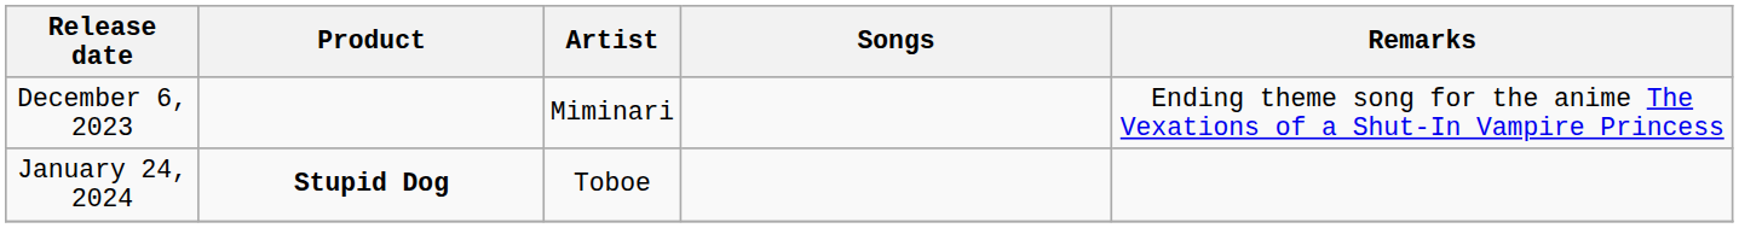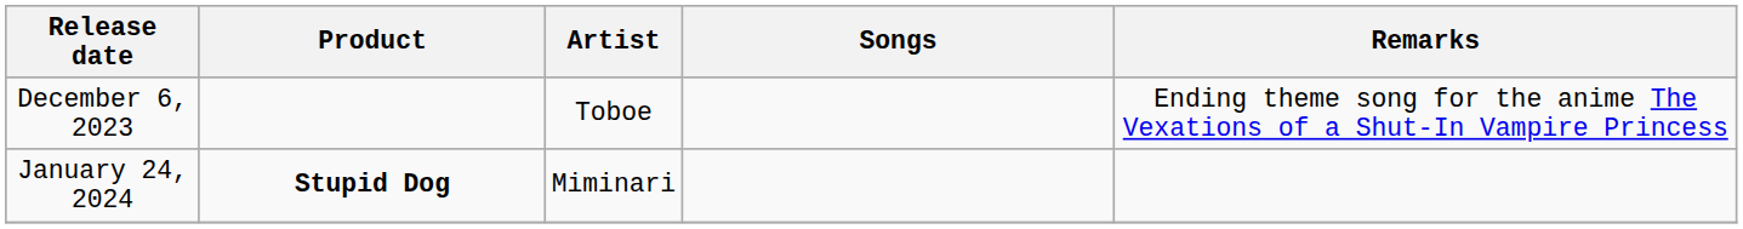December 6, 2023 | Artist: Miminari -> Toboe
January 24, 2024 | Artist: Toboe -> Miminari
